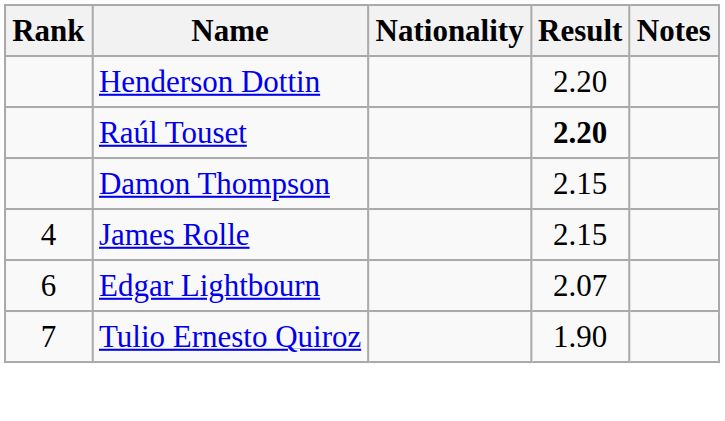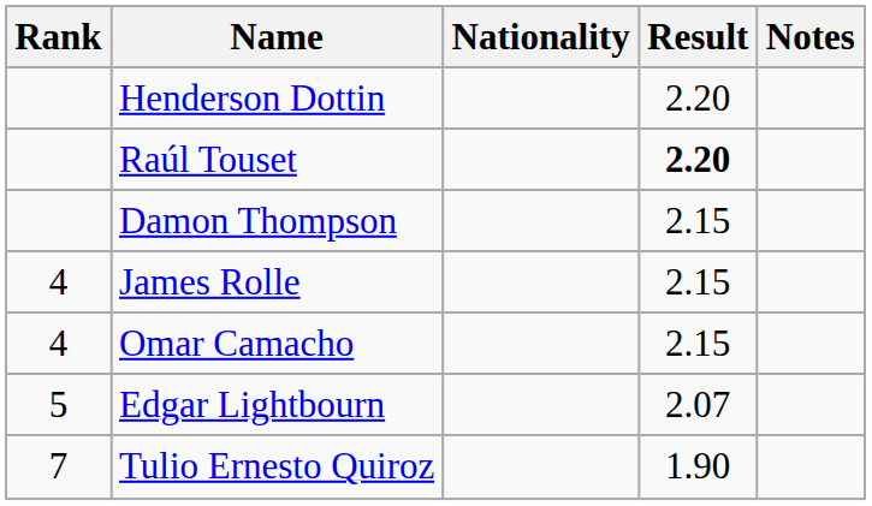+ row: 4 | Omar Camacho | 2.15
Edgar Lightbourn | Rank: 6 -> 5
